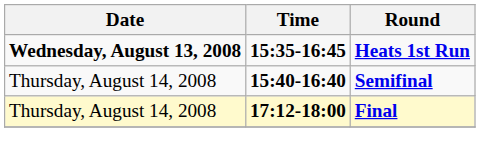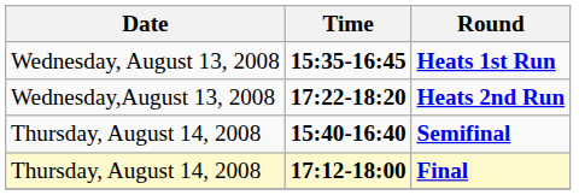Heats 1st Run | Date: bold -> normal
+ row: Wednesday,August 13, 2008 | 17:22-18:20 | Heats 2nd Run
